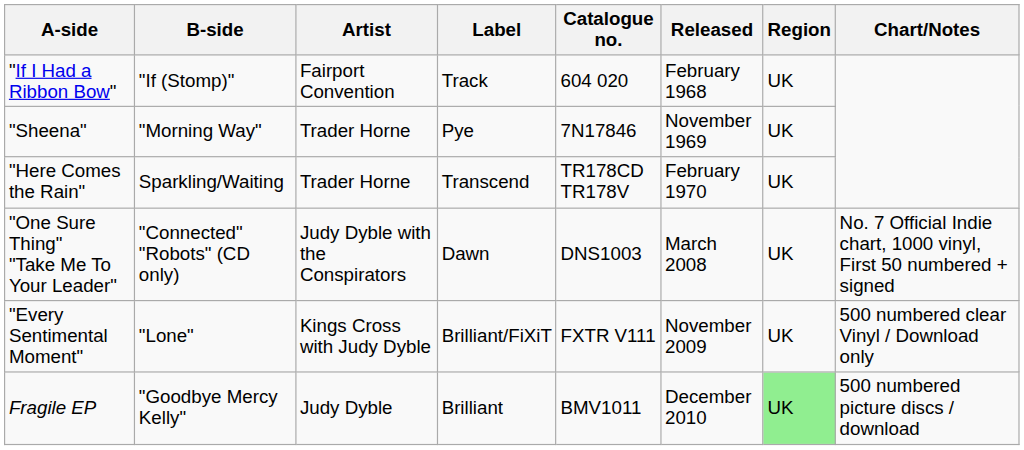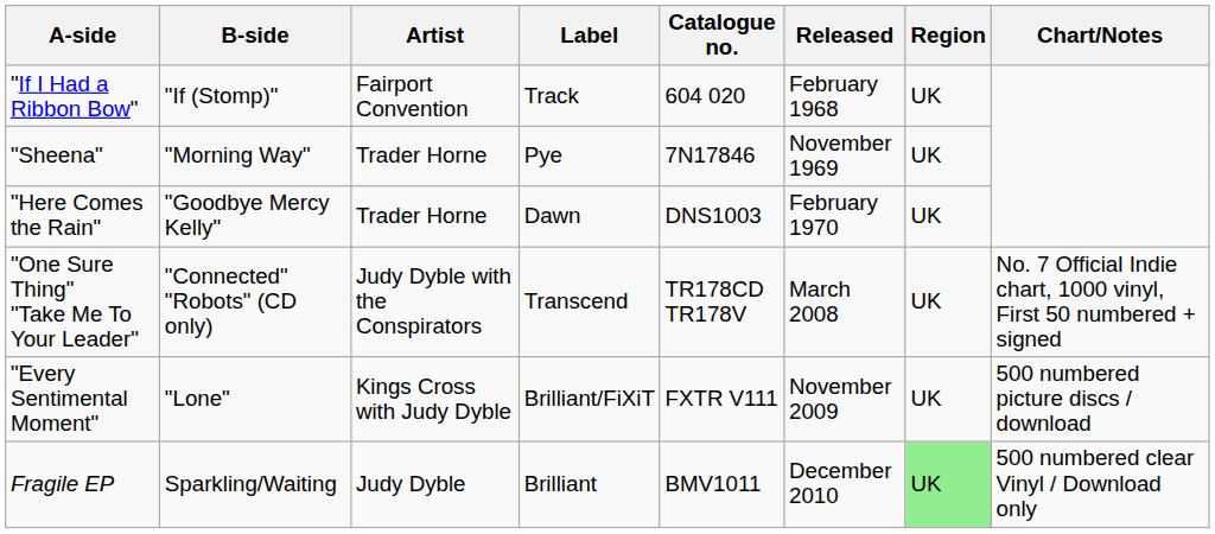"Here Comes the Rain" | B-side: Sparkling/Waiting -> "Goodbye Mercy Kelly"
"Here Comes the Rain" | Label: Transcend -> Dawn
"Here Comes the Rain" | Catalogue no.: TR178CD TR178V -> DNS1003
"One Sure Thing" "Take Me To Your Leader" | Label: Dawn -> Transcend
"One Sure Thing" "Take Me To Your Leader" | Catalogue no.: DNS1003 -> TR178CD TR178V
"Every Sentimental Moment" | Chart/Notes: 500 numbered clear Vinyl / Download only -> 500 numbered picture discs / download
Fragile EP | B-side: "Goodbye Mercy Kelly" -> Sparkling/Waiting
Fragile EP | Chart/Notes: 500 numbered picture discs / download -> 500 numbered clear Vinyl / Download only
